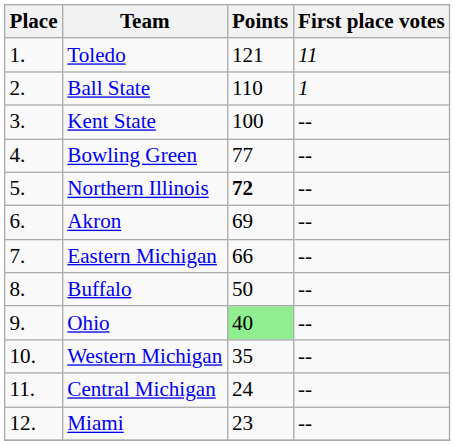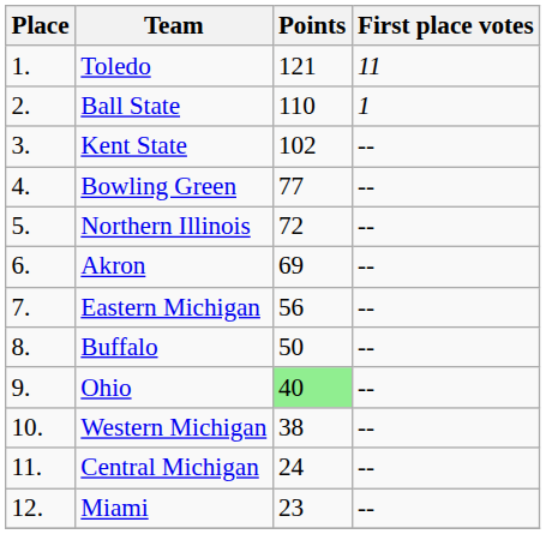Kent State | Points: 100 -> 102
Northern Illinois | Points: bold -> normal
Eastern Michigan | Points: 66 -> 56
Western Michigan | Points: 35 -> 38
